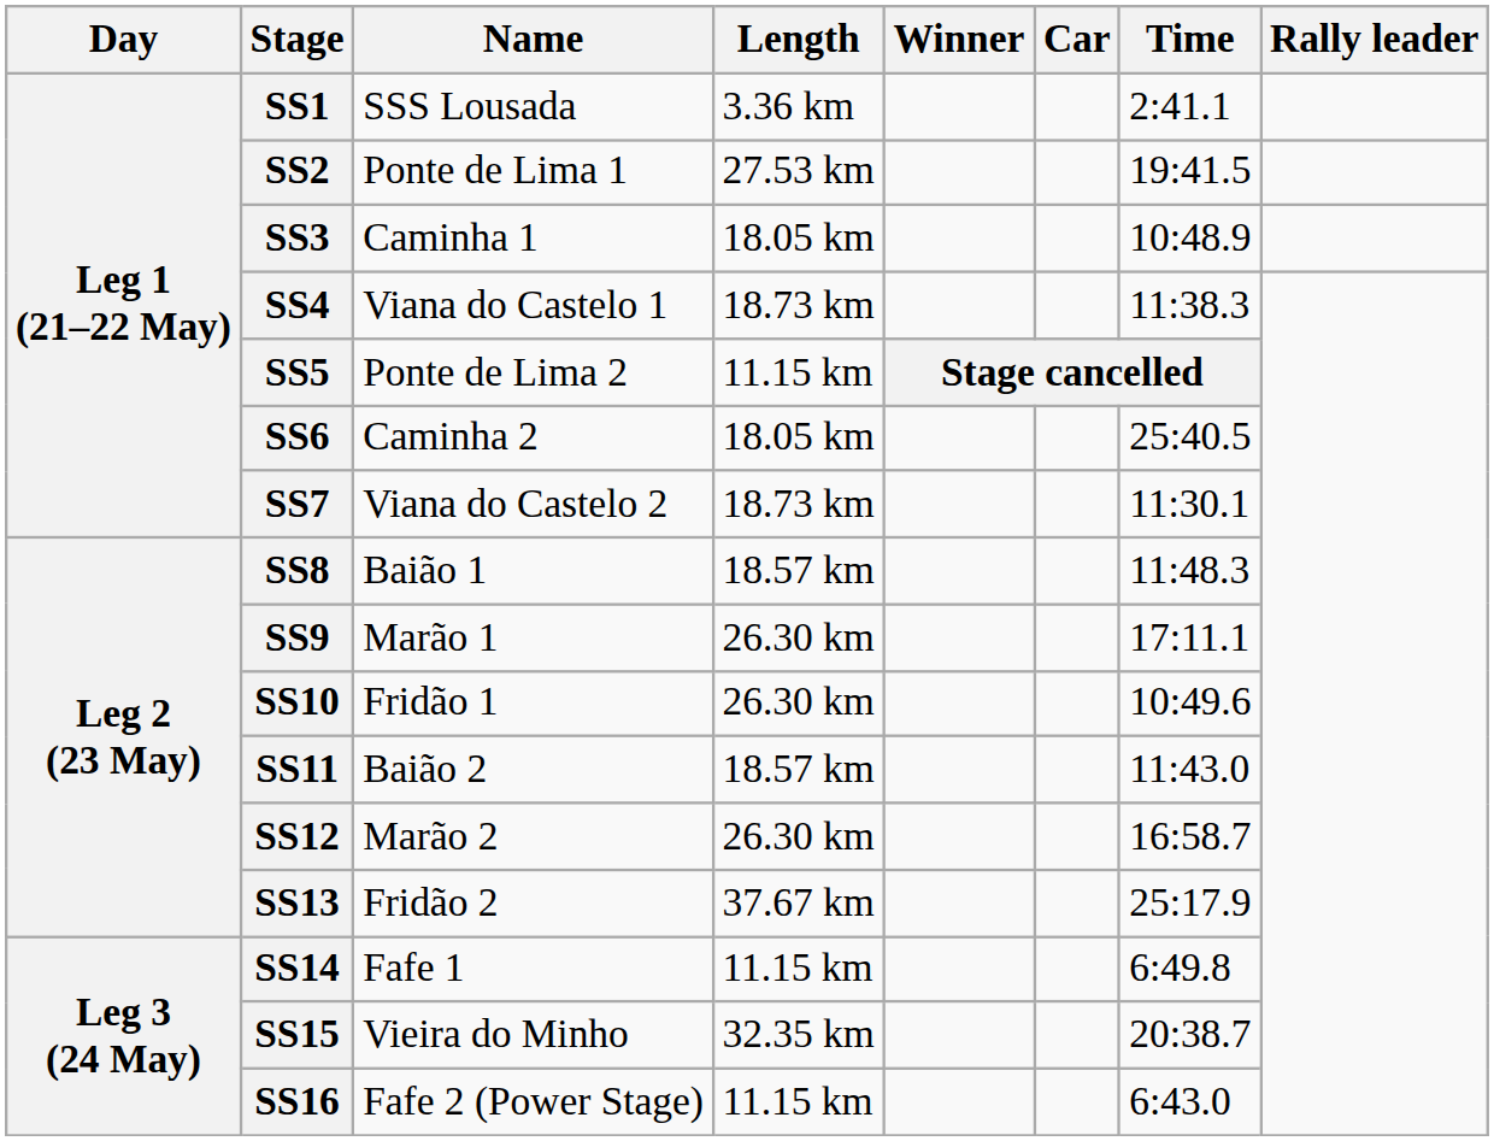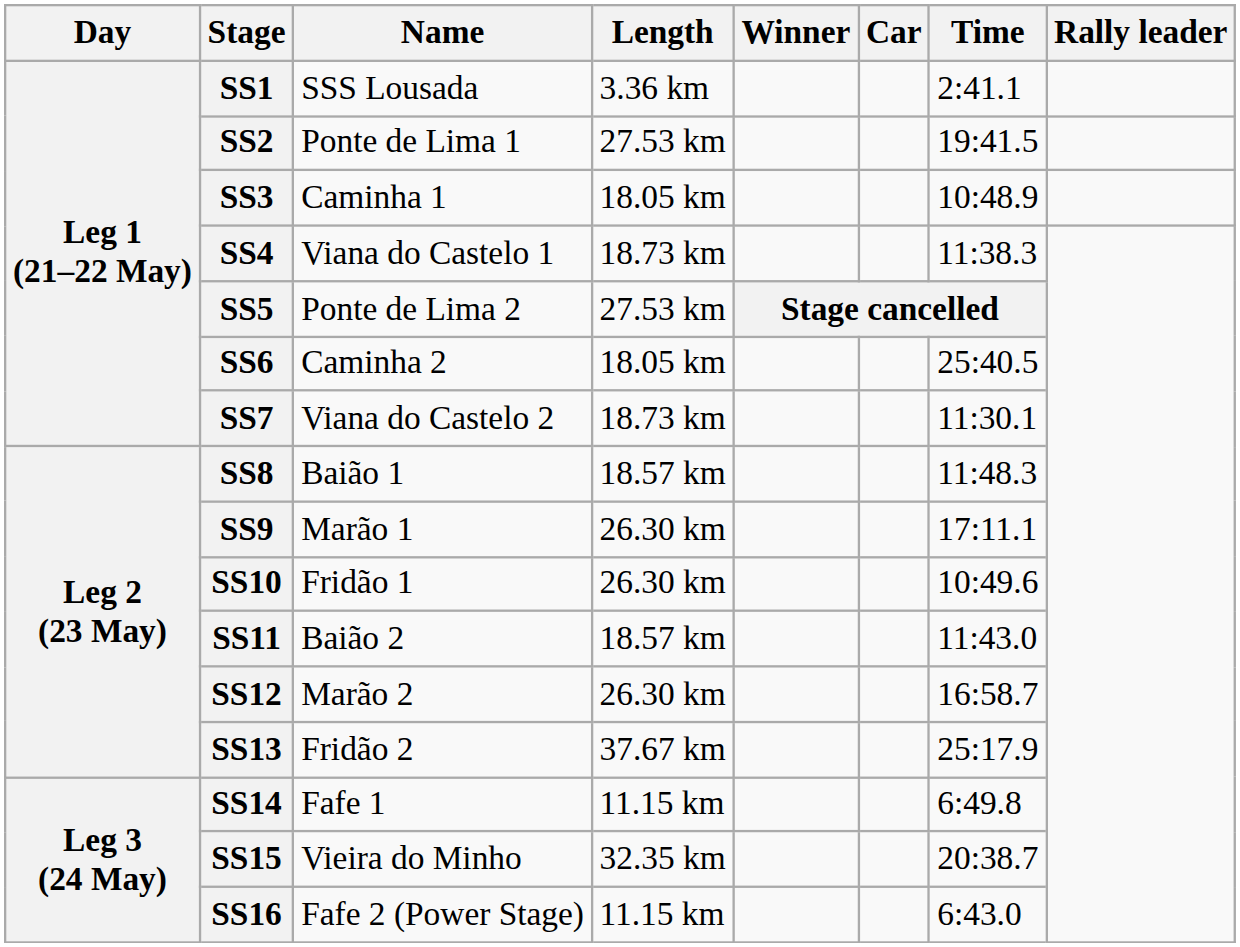SS5 | Length: 11.15 km -> 27.53 km
